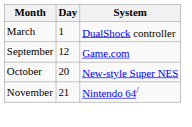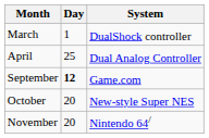+ row: April | 25 | Dual Analog Controller
September | Day: normal -> bold
November | Day: 21 -> 20
